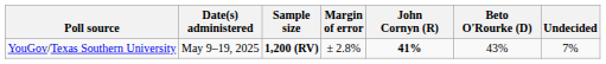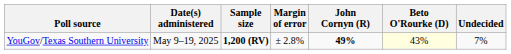YouGov/Texas Southern University | John Cornyn (R): 41% -> 49%
YouGov/Texas Southern University | Beto O'Rourke (D): no background -> lightyellow background
